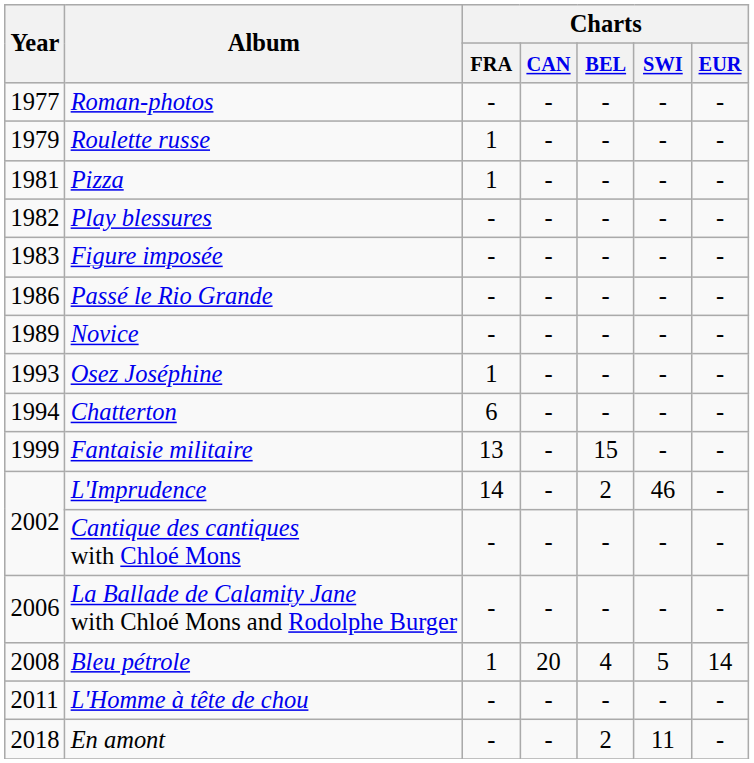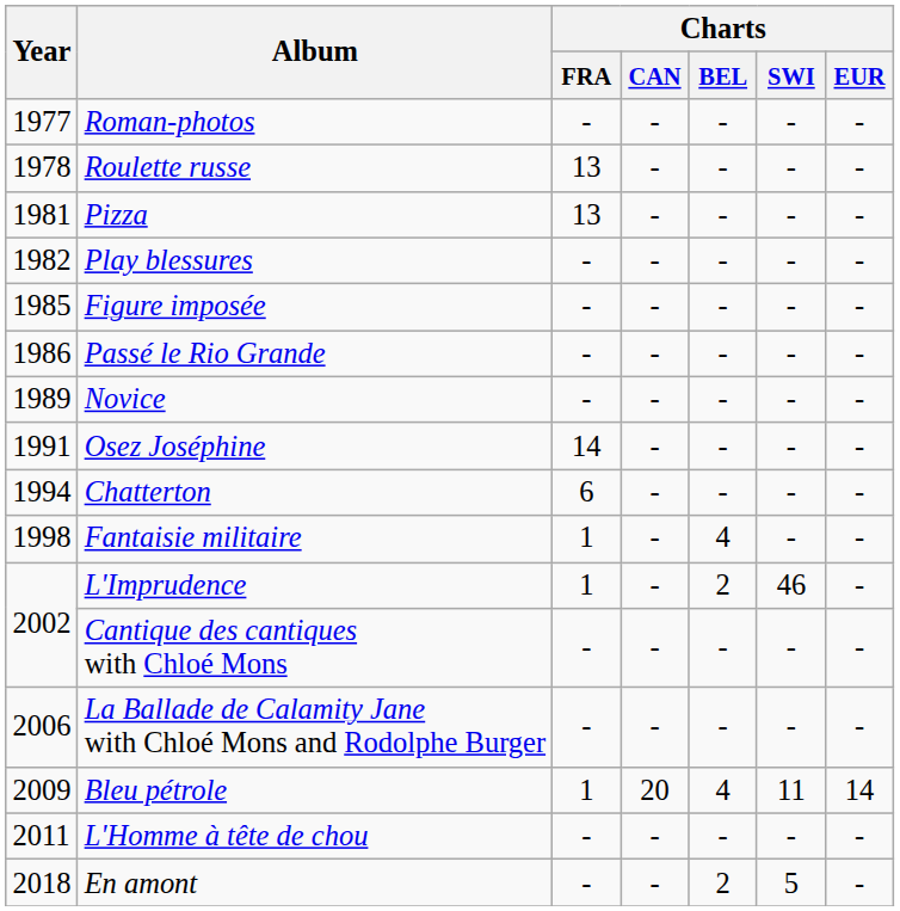Roulette russe | Year: 1979 -> 1978
Roulette russe | Charts / FRA: 1 -> 13
Pizza | Charts / FRA: 1 -> 13
Figure imposée | Year: 1983 -> 1985
Osez Joséphine | Year: 1993 -> 1991
Osez Joséphine | Charts / FRA: 1 -> 14
Fantaisie militaire | Year: 1999 -> 1998
Fantaisie militaire | Charts / FRA: 13 -> 1
Fantaisie militaire | Charts / BEL: 15 -> 4
L'Imprudence | Charts / FRA: 14 -> 1
Bleu pétrole | Year: 2008 -> 2009
Bleu pétrole | Charts / SWI: 5 -> 11
En amont | Charts / SWI: 11 -> 5
